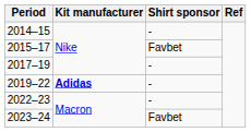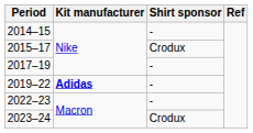2015–17 | Shirt sponsor: Favbet -> Crodux
2023–24 | Shirt sponsor: Favbet -> Crodux
